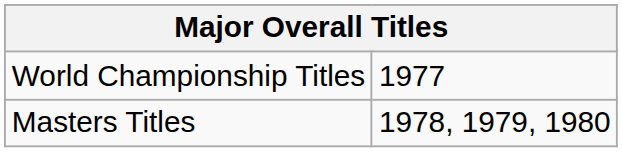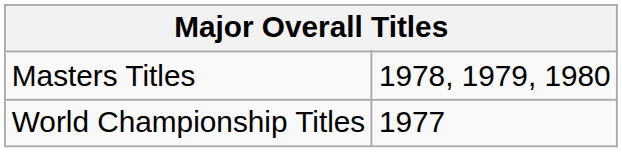rows swapped: World Championship Titles <-> Masters Titles
